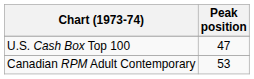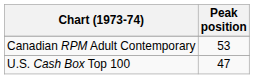rows swapped: U.S. Cash Box Top 100 <-> Canadian RPM Adult Contemporary
